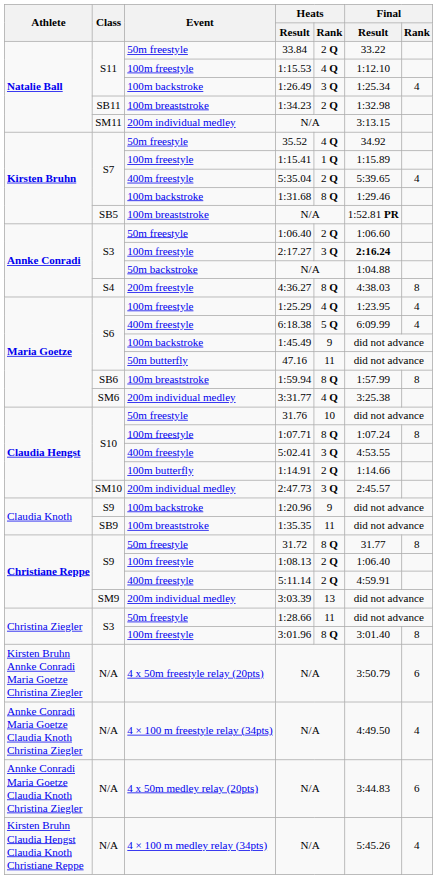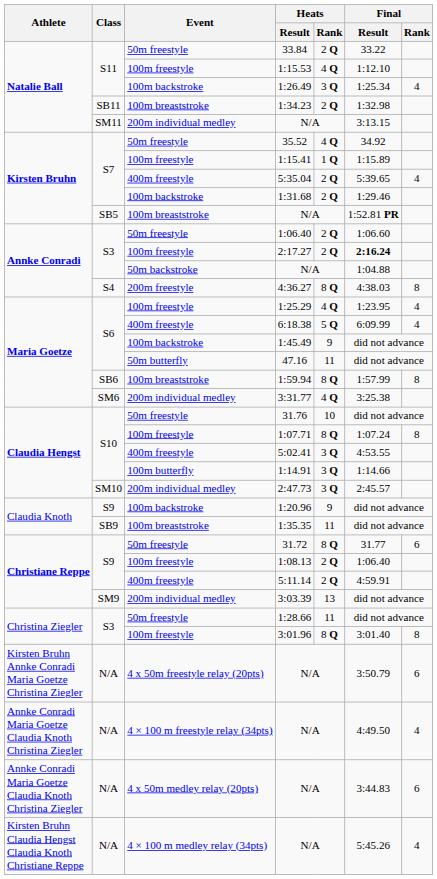1:31.68 | Heats / Rank: 8 Q -> 2 Q
2:17.27 | Heats / Rank: 3 Q -> 2 Q
1:14.91 | Heats / Rank: 2 Q -> 3 Q
31.72 | Final / Rank: 8 -> 6
